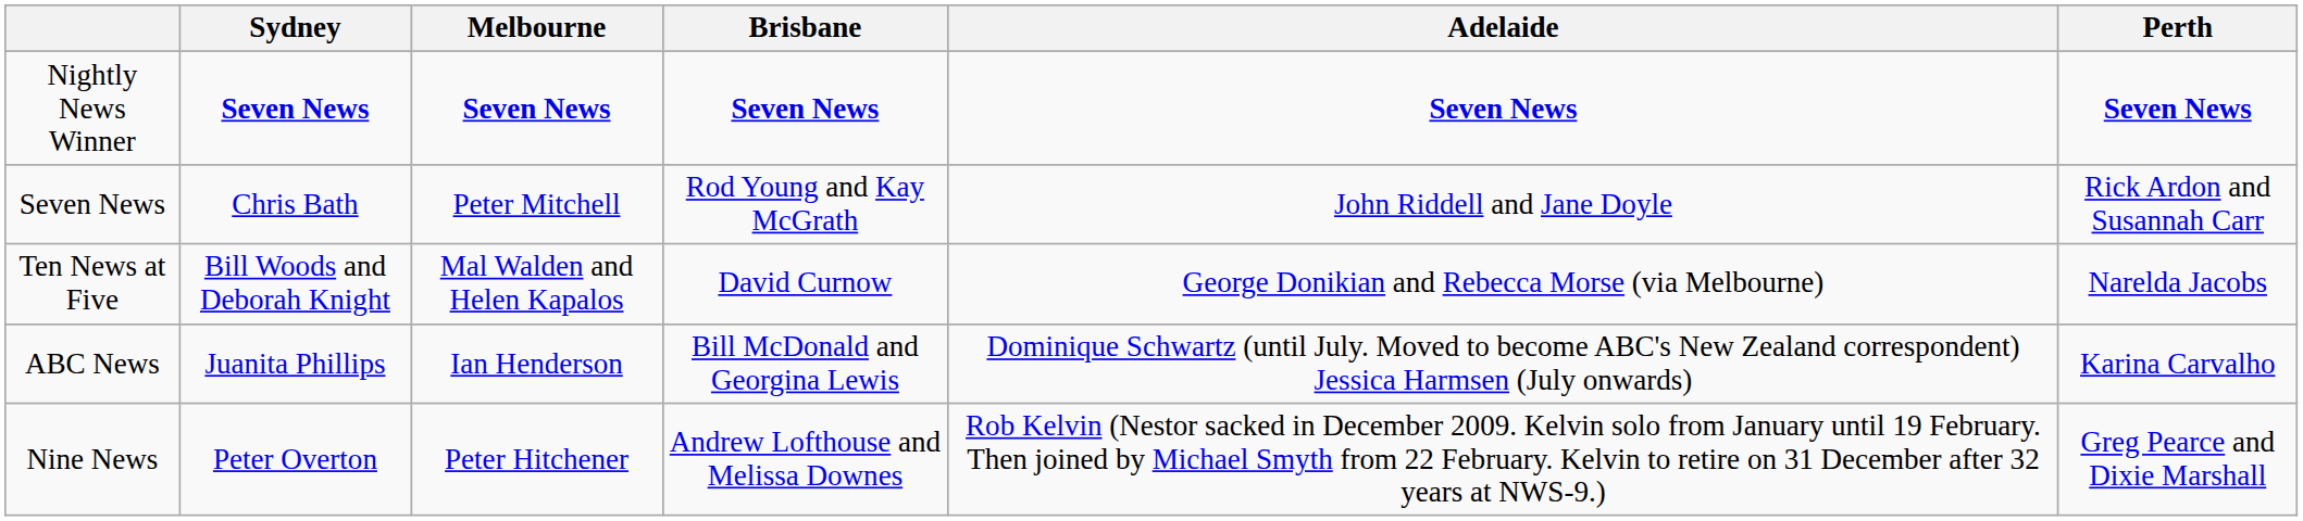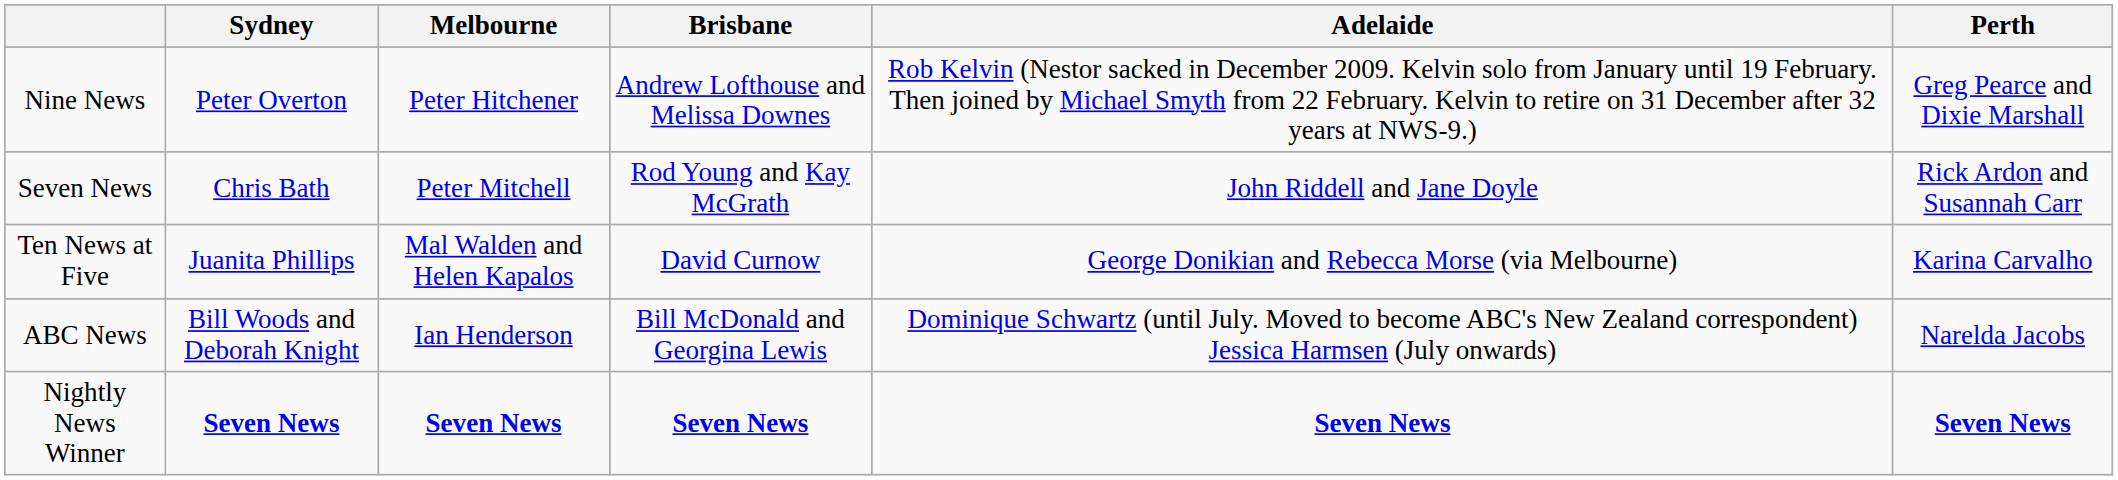rows swapped: Nine News <-> Nightly News Winner
Ten News at Five | Sydney: Bill Woods and Deborah Knight -> Juanita Phillips
Ten News at Five | Perth: Narelda Jacobs -> Karina Carvalho
ABC News | Sydney: Juanita Phillips -> Bill Woods and Deborah Knight
ABC News | Perth: Karina Carvalho -> Narelda Jacobs
